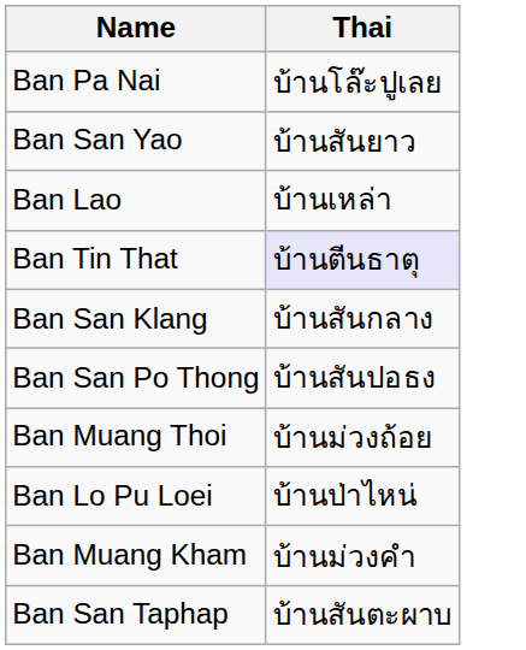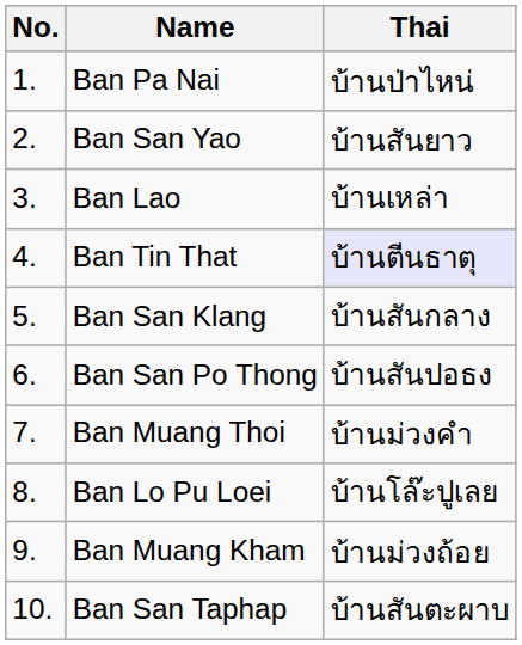+ column: No. | 1. | 2. | 3. | 4. | 5. | 6. | 7. | 8. | 9. | 10.
Ban Pa Nai | Thai: บ้านโล๊ะปูเลย -> บ้านป่าไหน่
Ban Muang Thoi | Thai: บ้านม่วงถ้อย -> บ้านม่วงคำ
Ban Lo Pu Loei | Thai: บ้านป่าไหน่ -> บ้านโล๊ะปูเลย
Ban Muang Kham | Thai: บ้านม่วงคำ -> บ้านม่วงถ้อย
